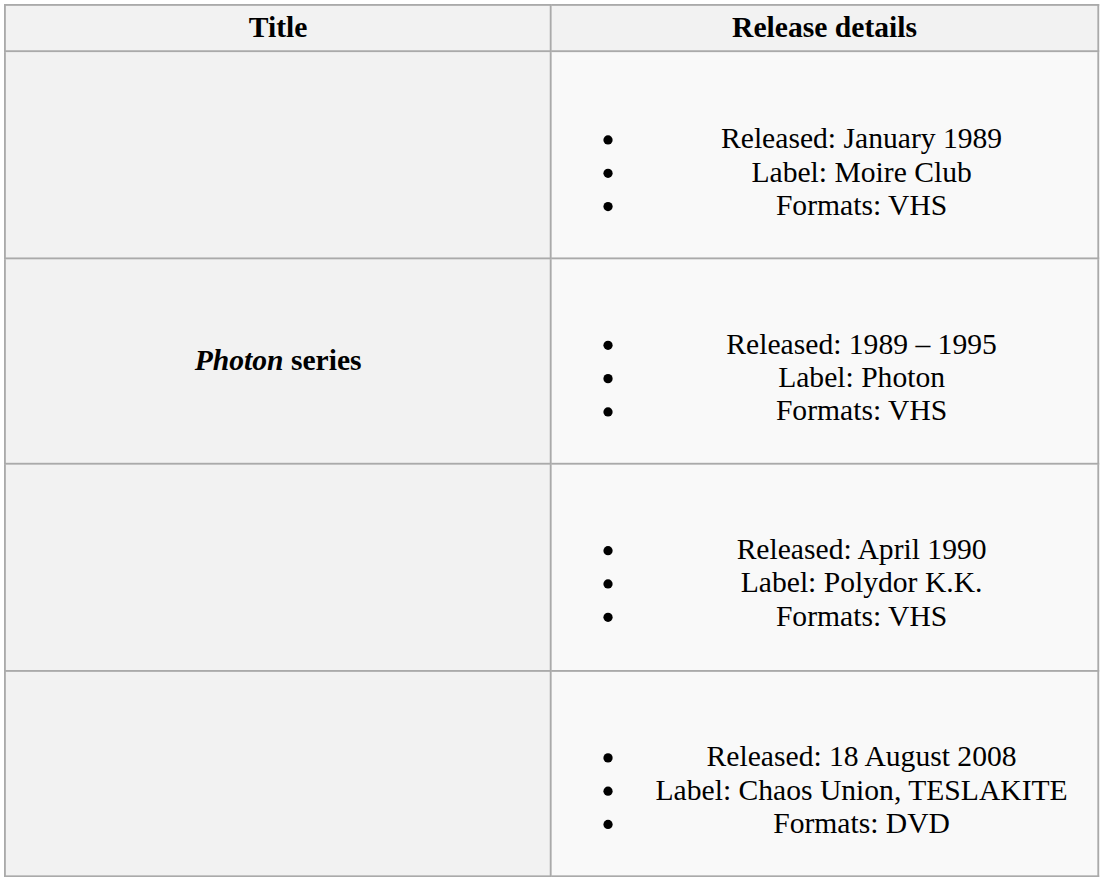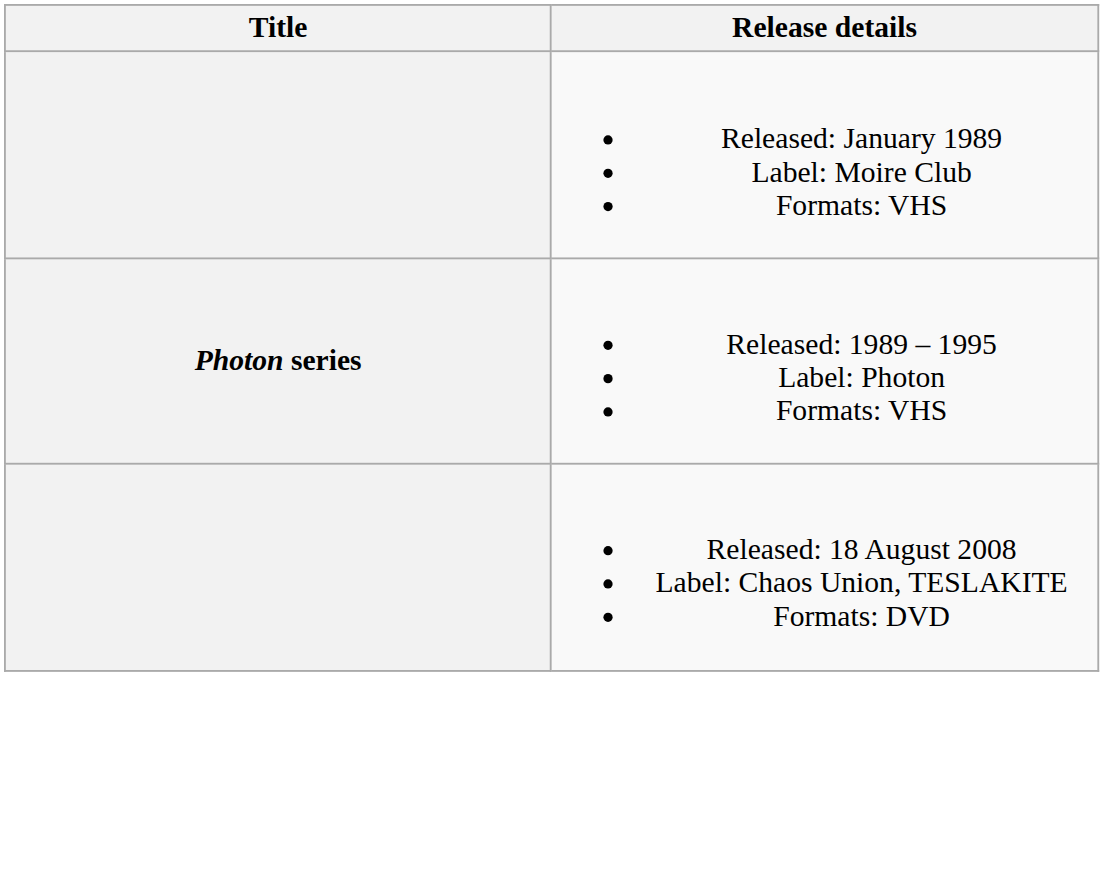- row: Released: April 1990 Label: Polydor K.K. Formats: VHS
